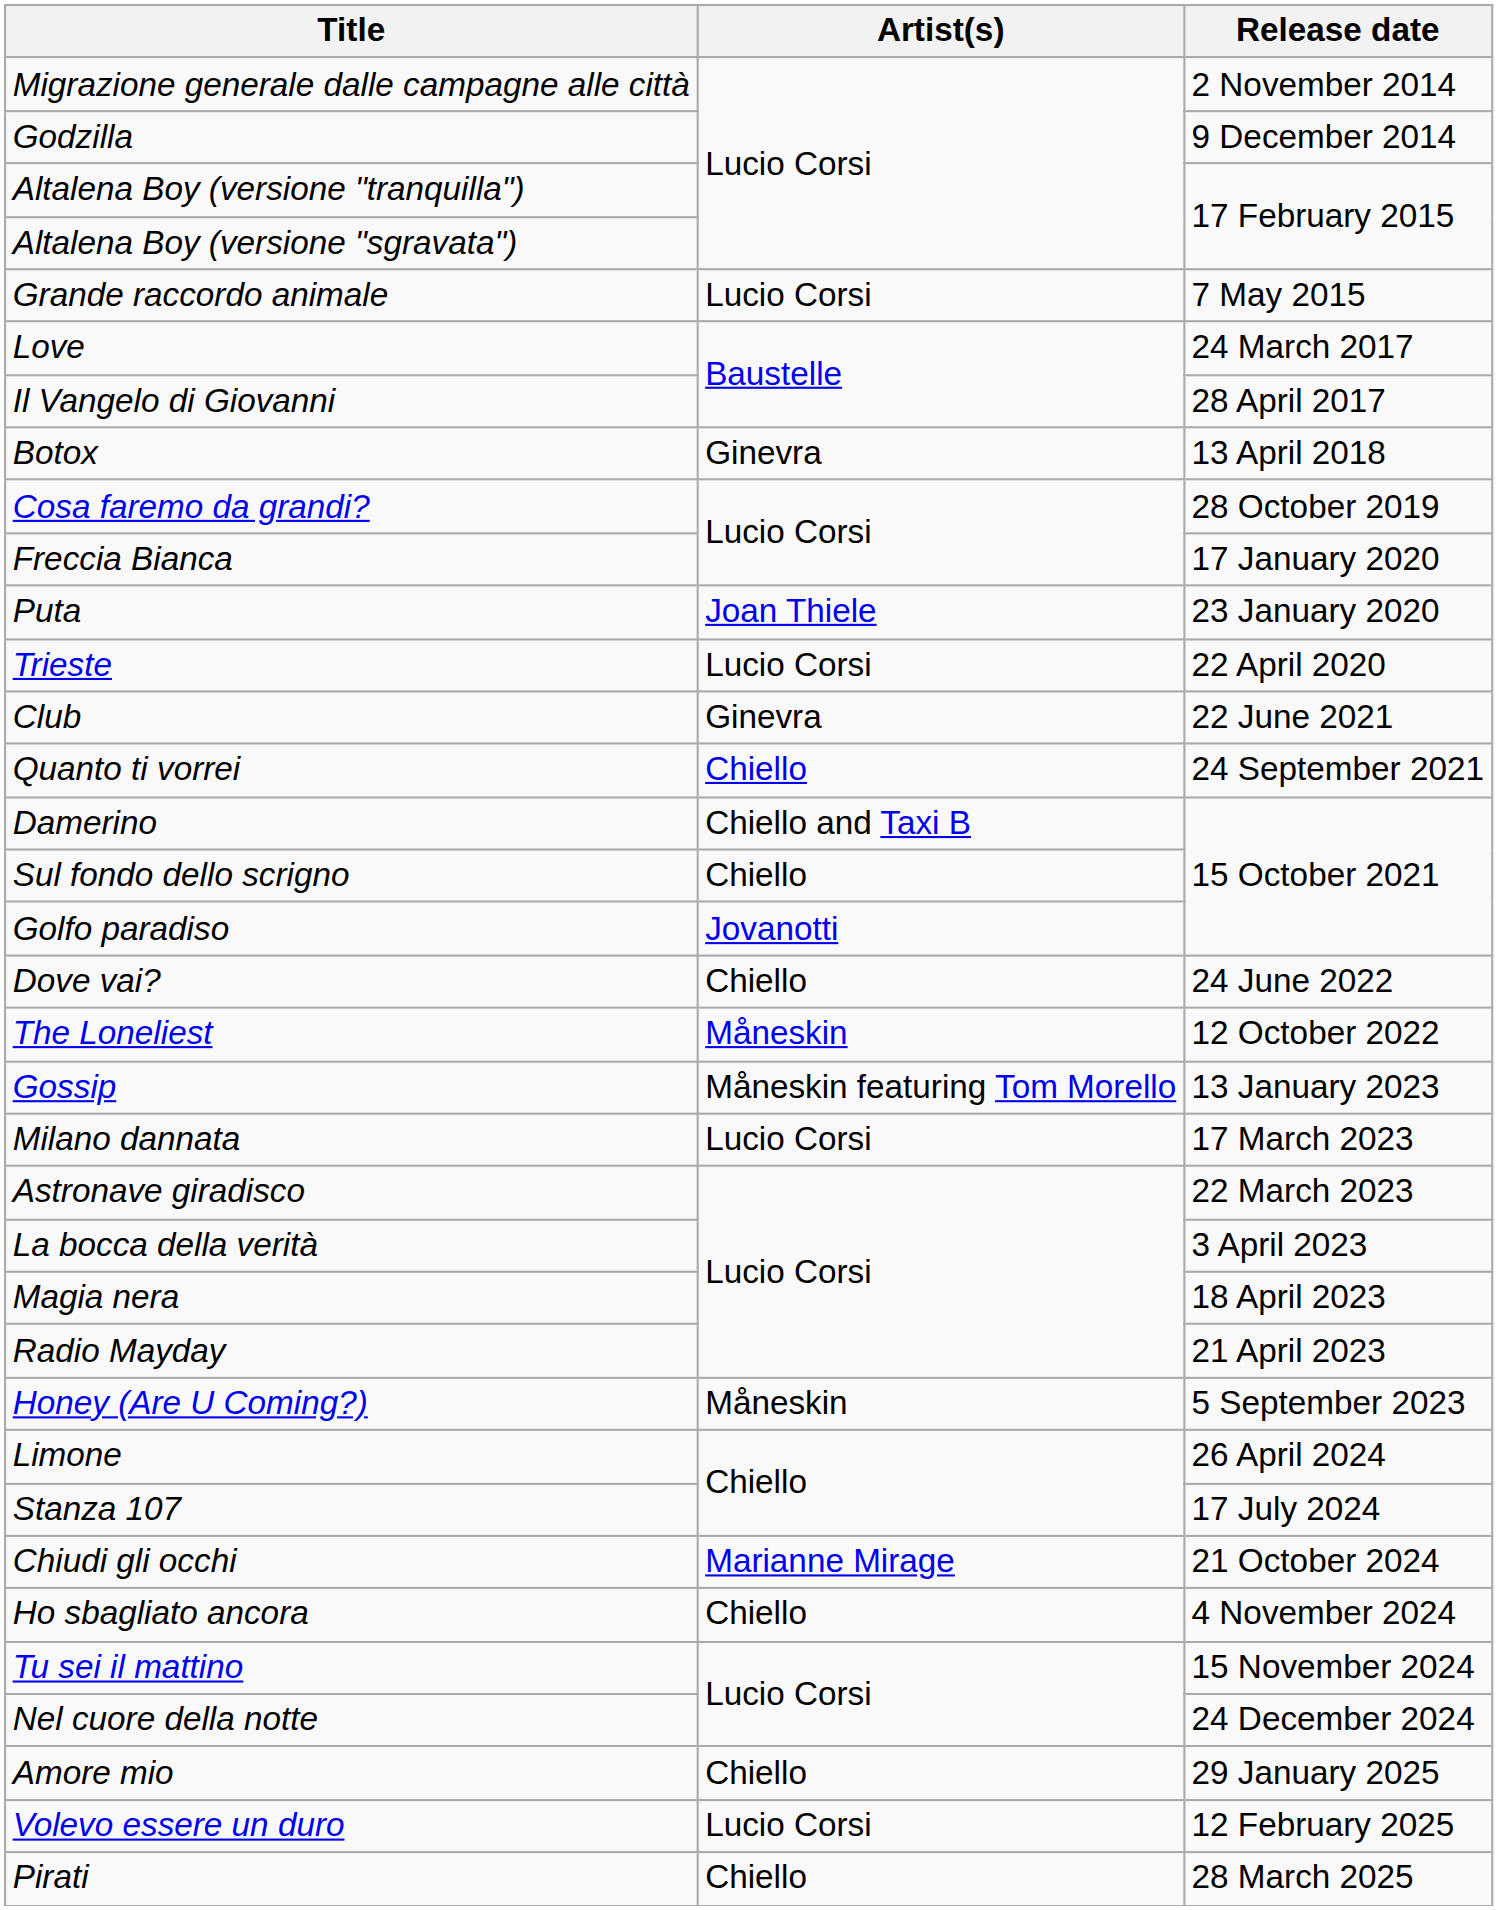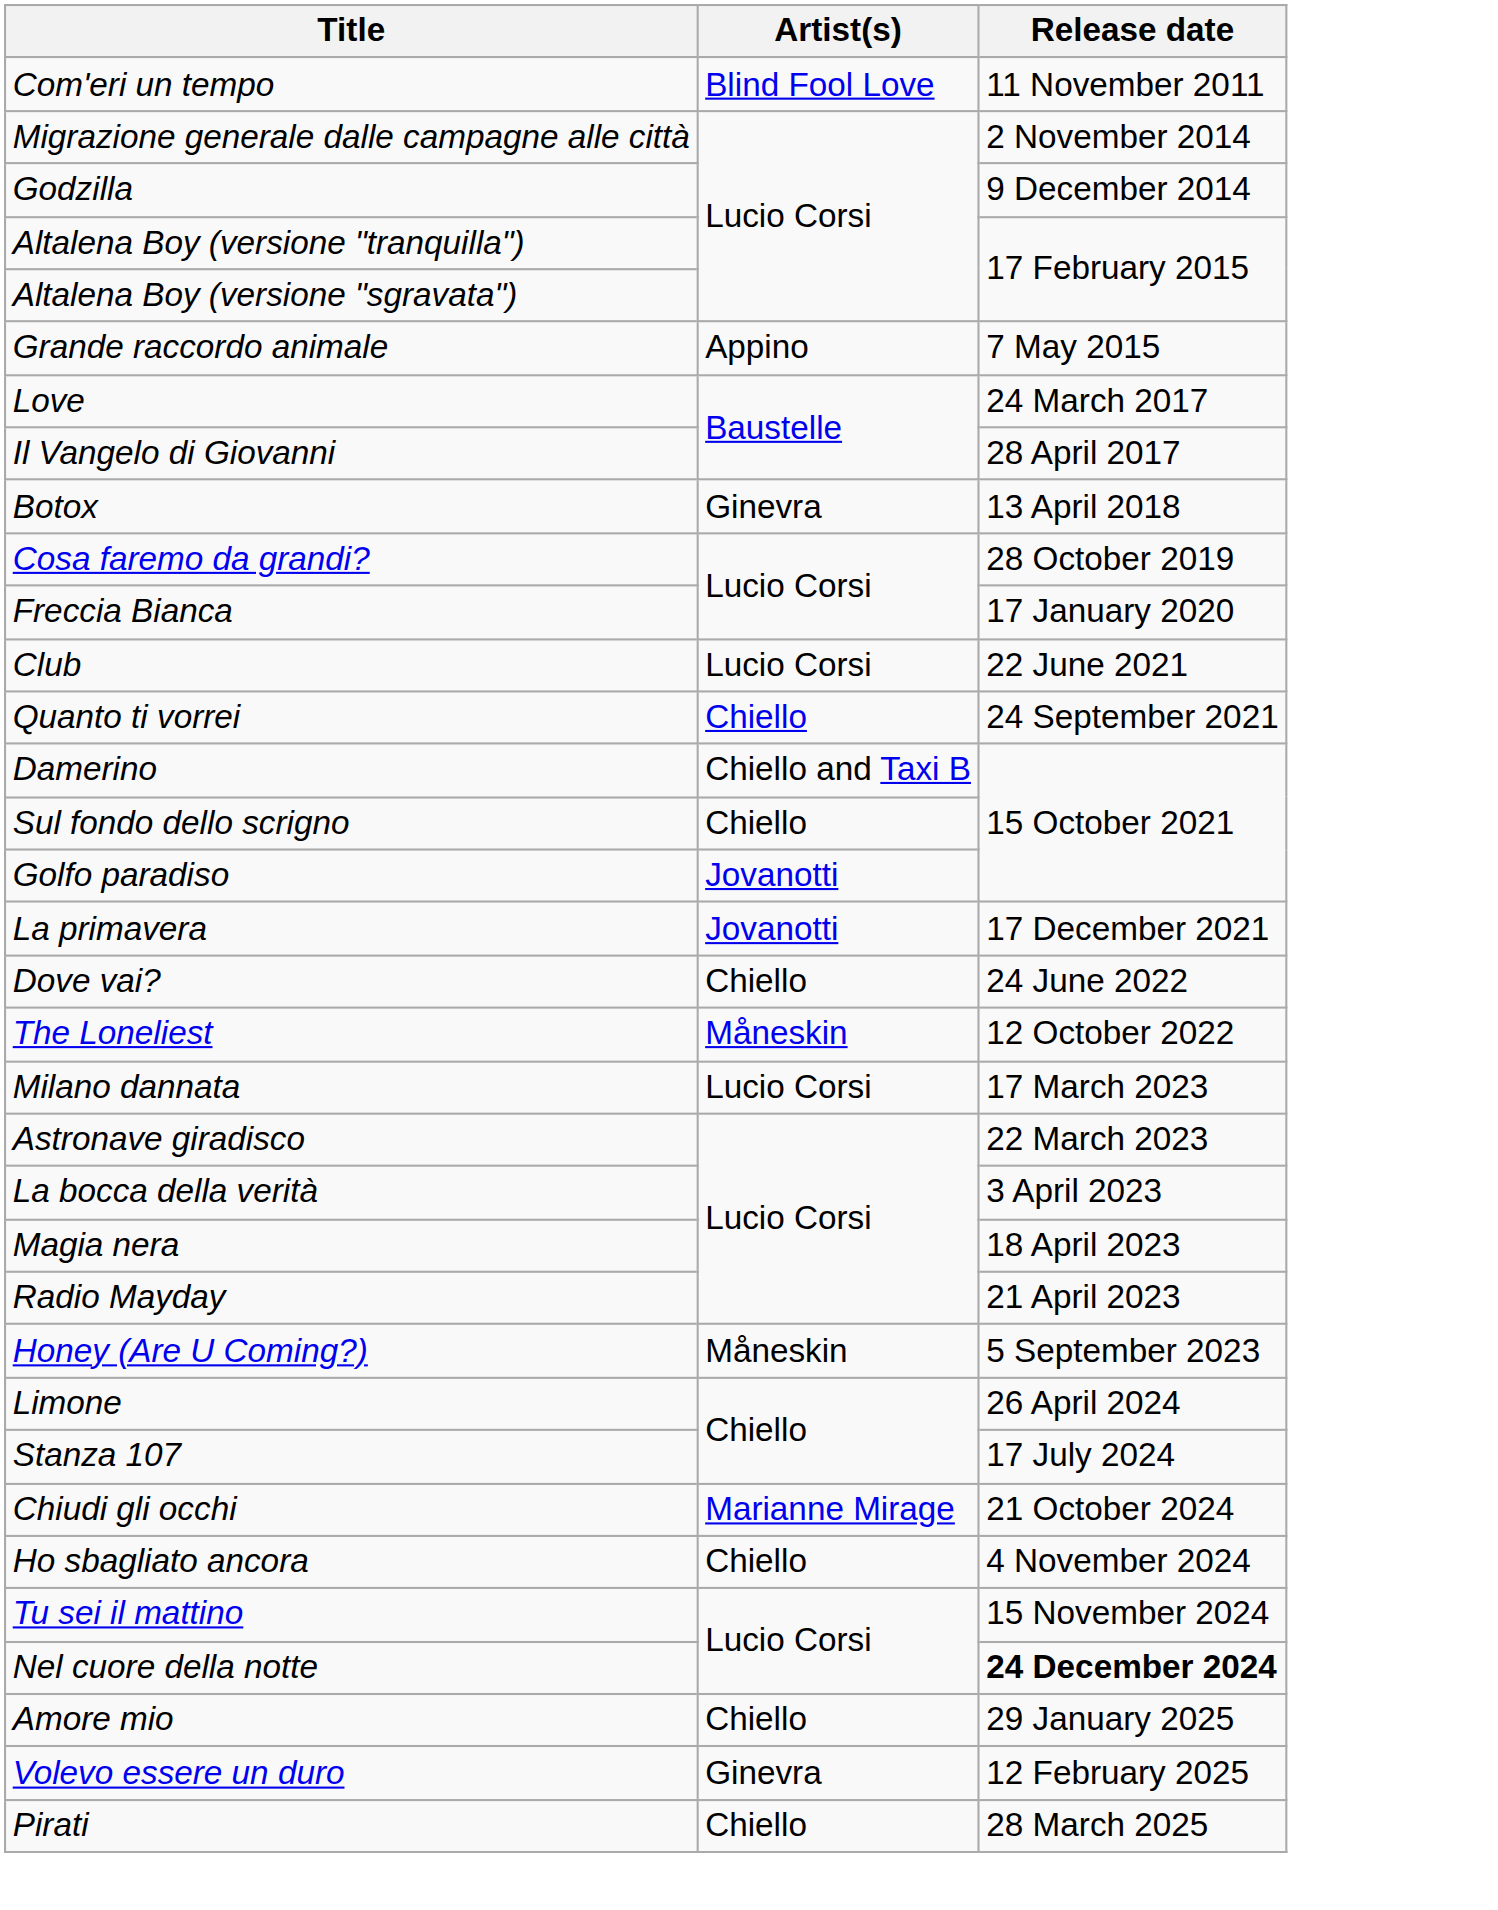+ row: Com'eri un tempo | Blind Fool Love | 11 November 2011
Grande raccordo animale | Artist(s): Lucio Corsi -> Appino
- row: Puta | Joan Thiele | 23 January 2020
- row: Trieste | Lucio Corsi | 22 April 2020
Club | Artist(s): Ginevra -> Lucio Corsi
+ row: La primavera | Jovanotti | 17 December 2021
- row: Gossip | Måneskin featuring Tom Morello | 13 January 2023
Nel cuore della notte | Release date: normal -> bold
Volevo essere un duro | Artist(s): Lucio Corsi -> Ginevra
